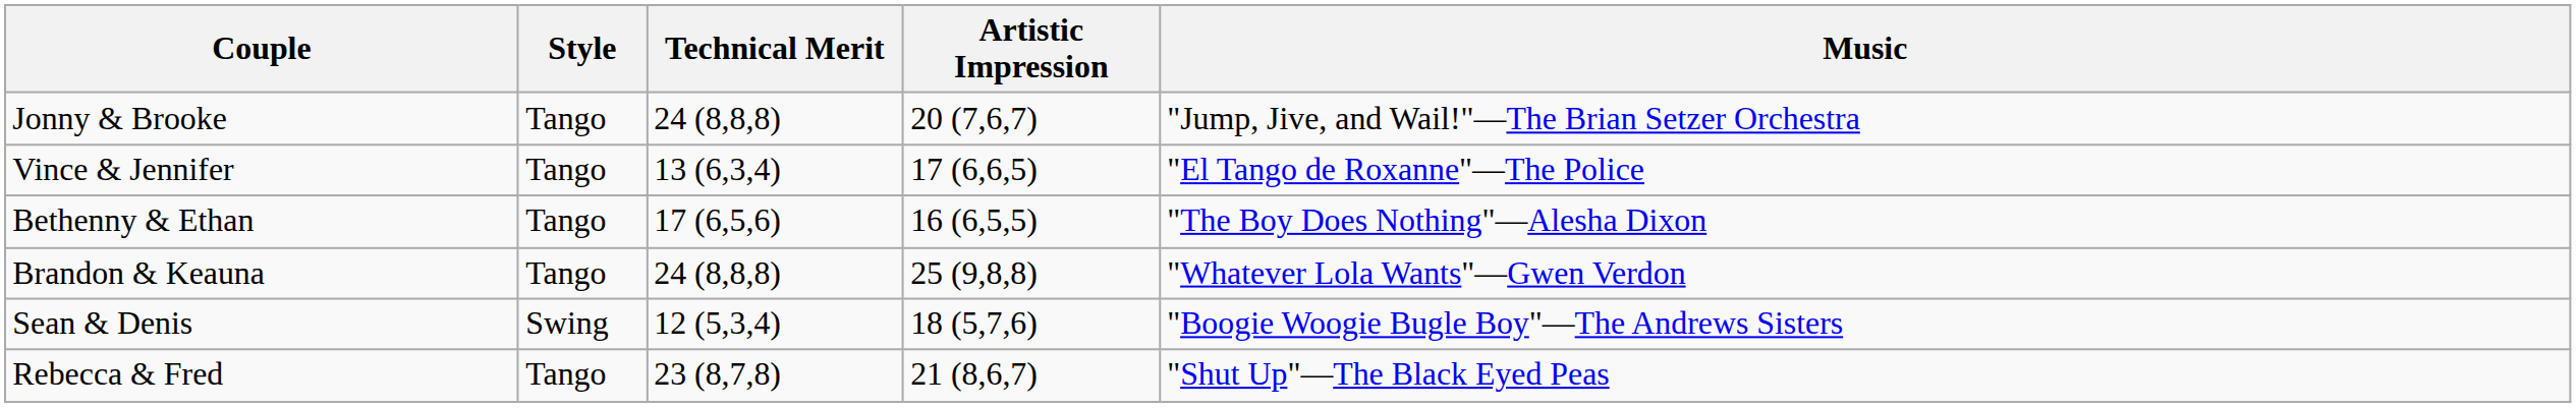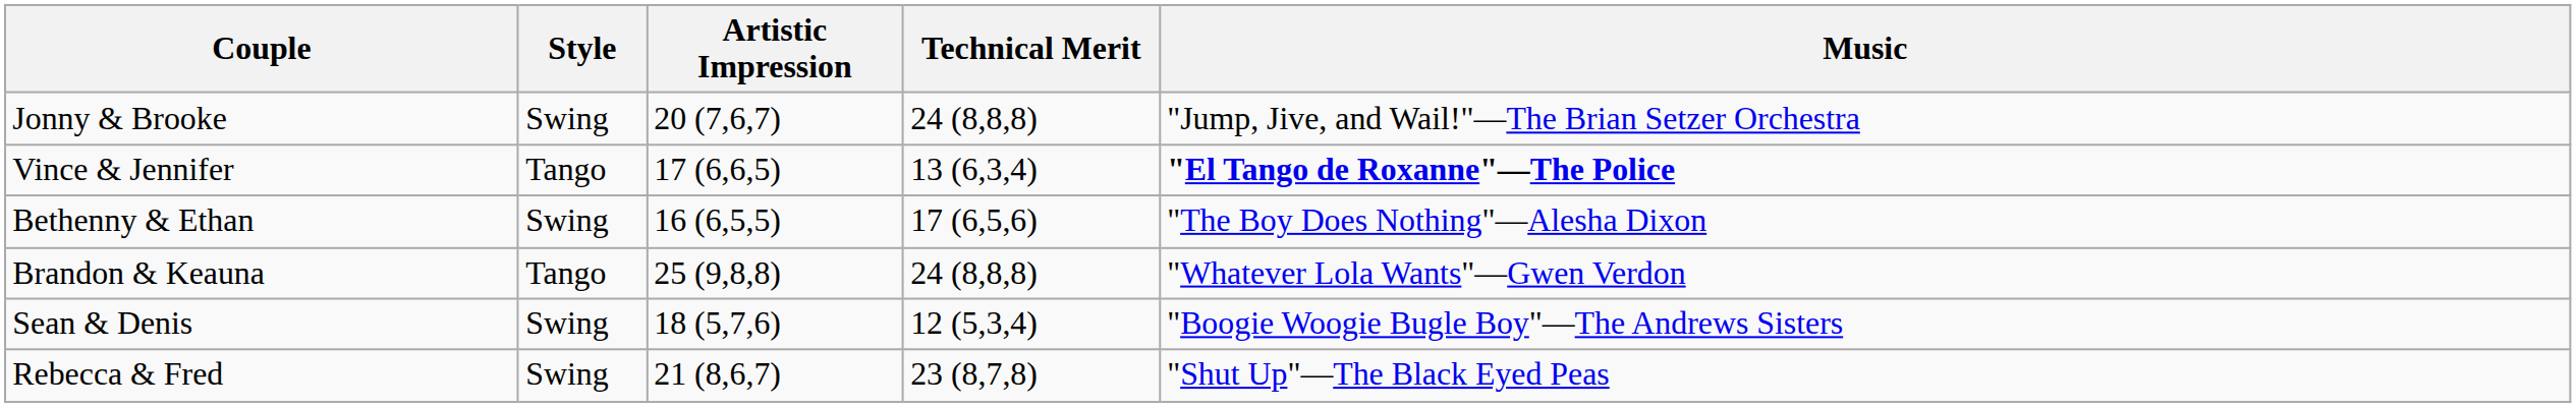columns swapped: Technical Merit <-> Artistic Impression
Jonny & Brooke | Style: Tango -> Swing
Vince & Jennifer | Music: normal -> bold
Bethenny & Ethan | Style: Tango -> Swing
Rebecca & Fred | Style: Tango -> Swing
